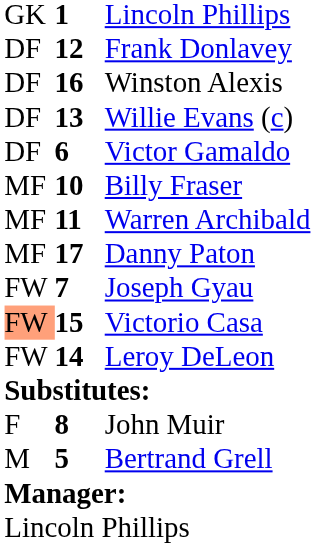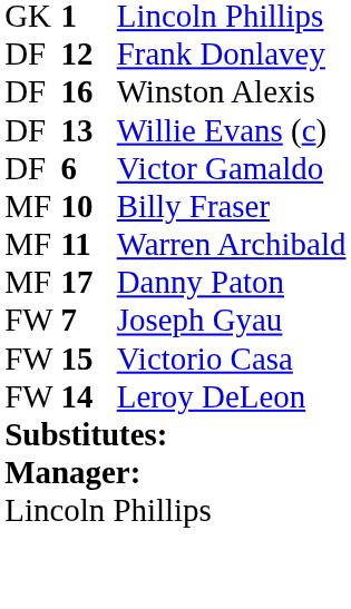Victorio Casa | column 1: lightsalmon background -> no background
- row: F | 8 | John Muir
- row: M | 5 | Bertrand Grell
